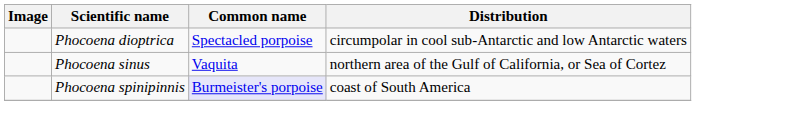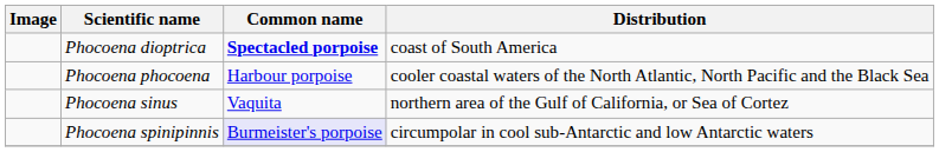Phocoena dioptrica | Common name: normal -> bold
Phocoena dioptrica | Distribution: circumpolar in cool sub-Antarctic and low Antarctic waters -> coast of South America
+ row: Phocoena phocoena | Harbour porpoise | cooler coastal waters of the North Atlantic, North Pacific and the Black Sea
Phocoena spinipinnis | Distribution: coast of South America -> circumpolar in cool sub-Antarctic and low Antarctic waters
